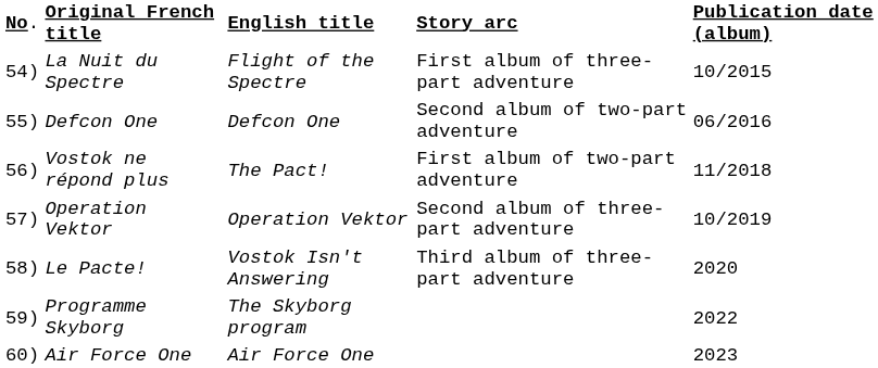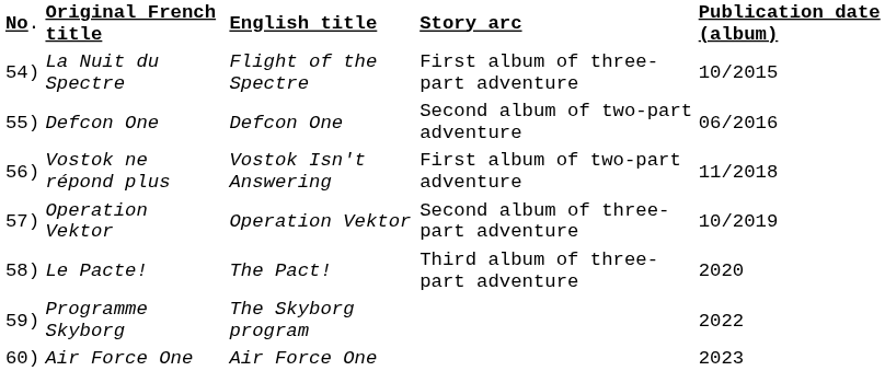Vostok ne répond plus | column 3: The Pact! -> Vostok Isn't Answering
Le Pacte! | column 3: Vostok Isn't Answering -> The Pact!
